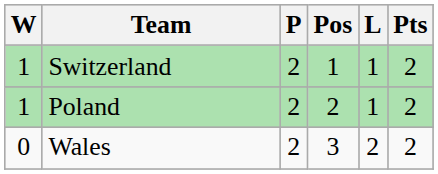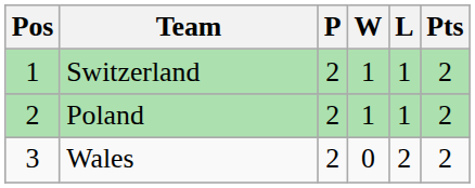columns swapped: Pos <-> W
